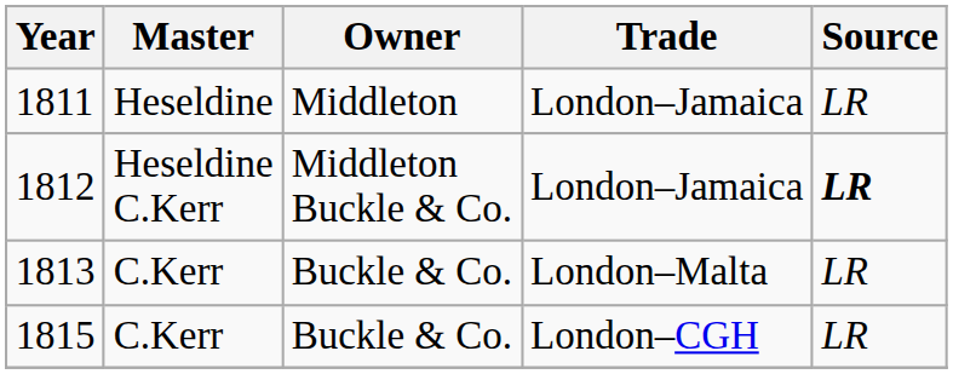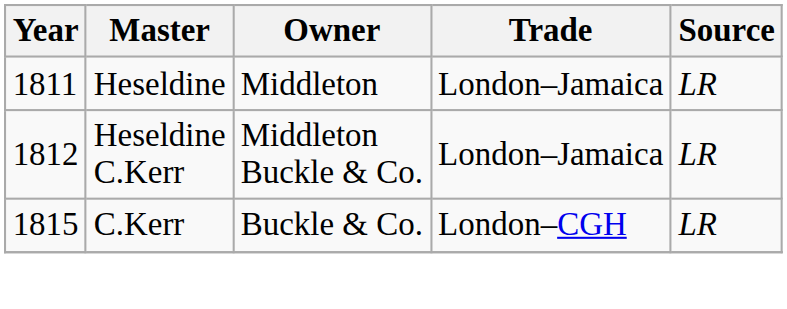1812 | Source: bold -> normal
- row: 1813 | C.Kerr | Buckle & Co. | London–Malta | LR
